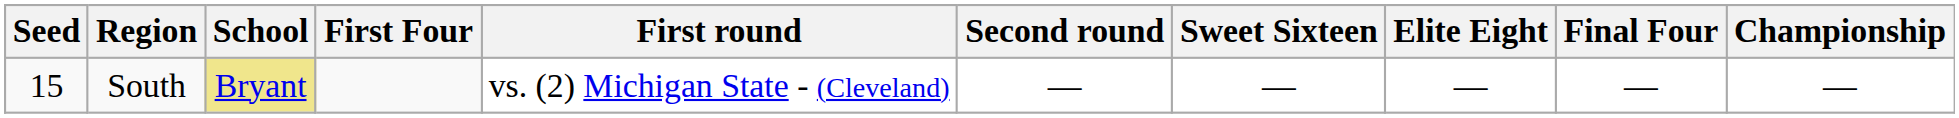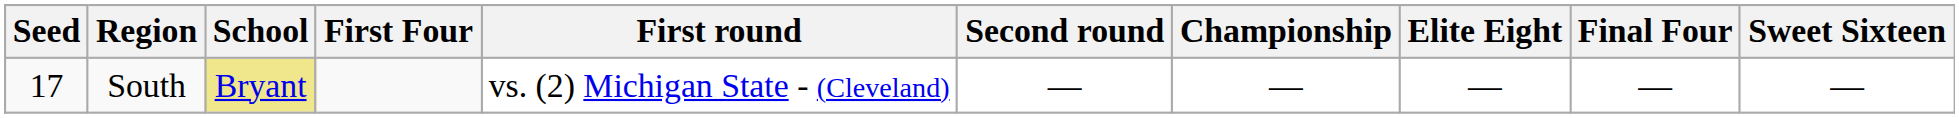columns swapped: Sweet Sixteen <-> Championship
South | Seed: 15 -> 17
